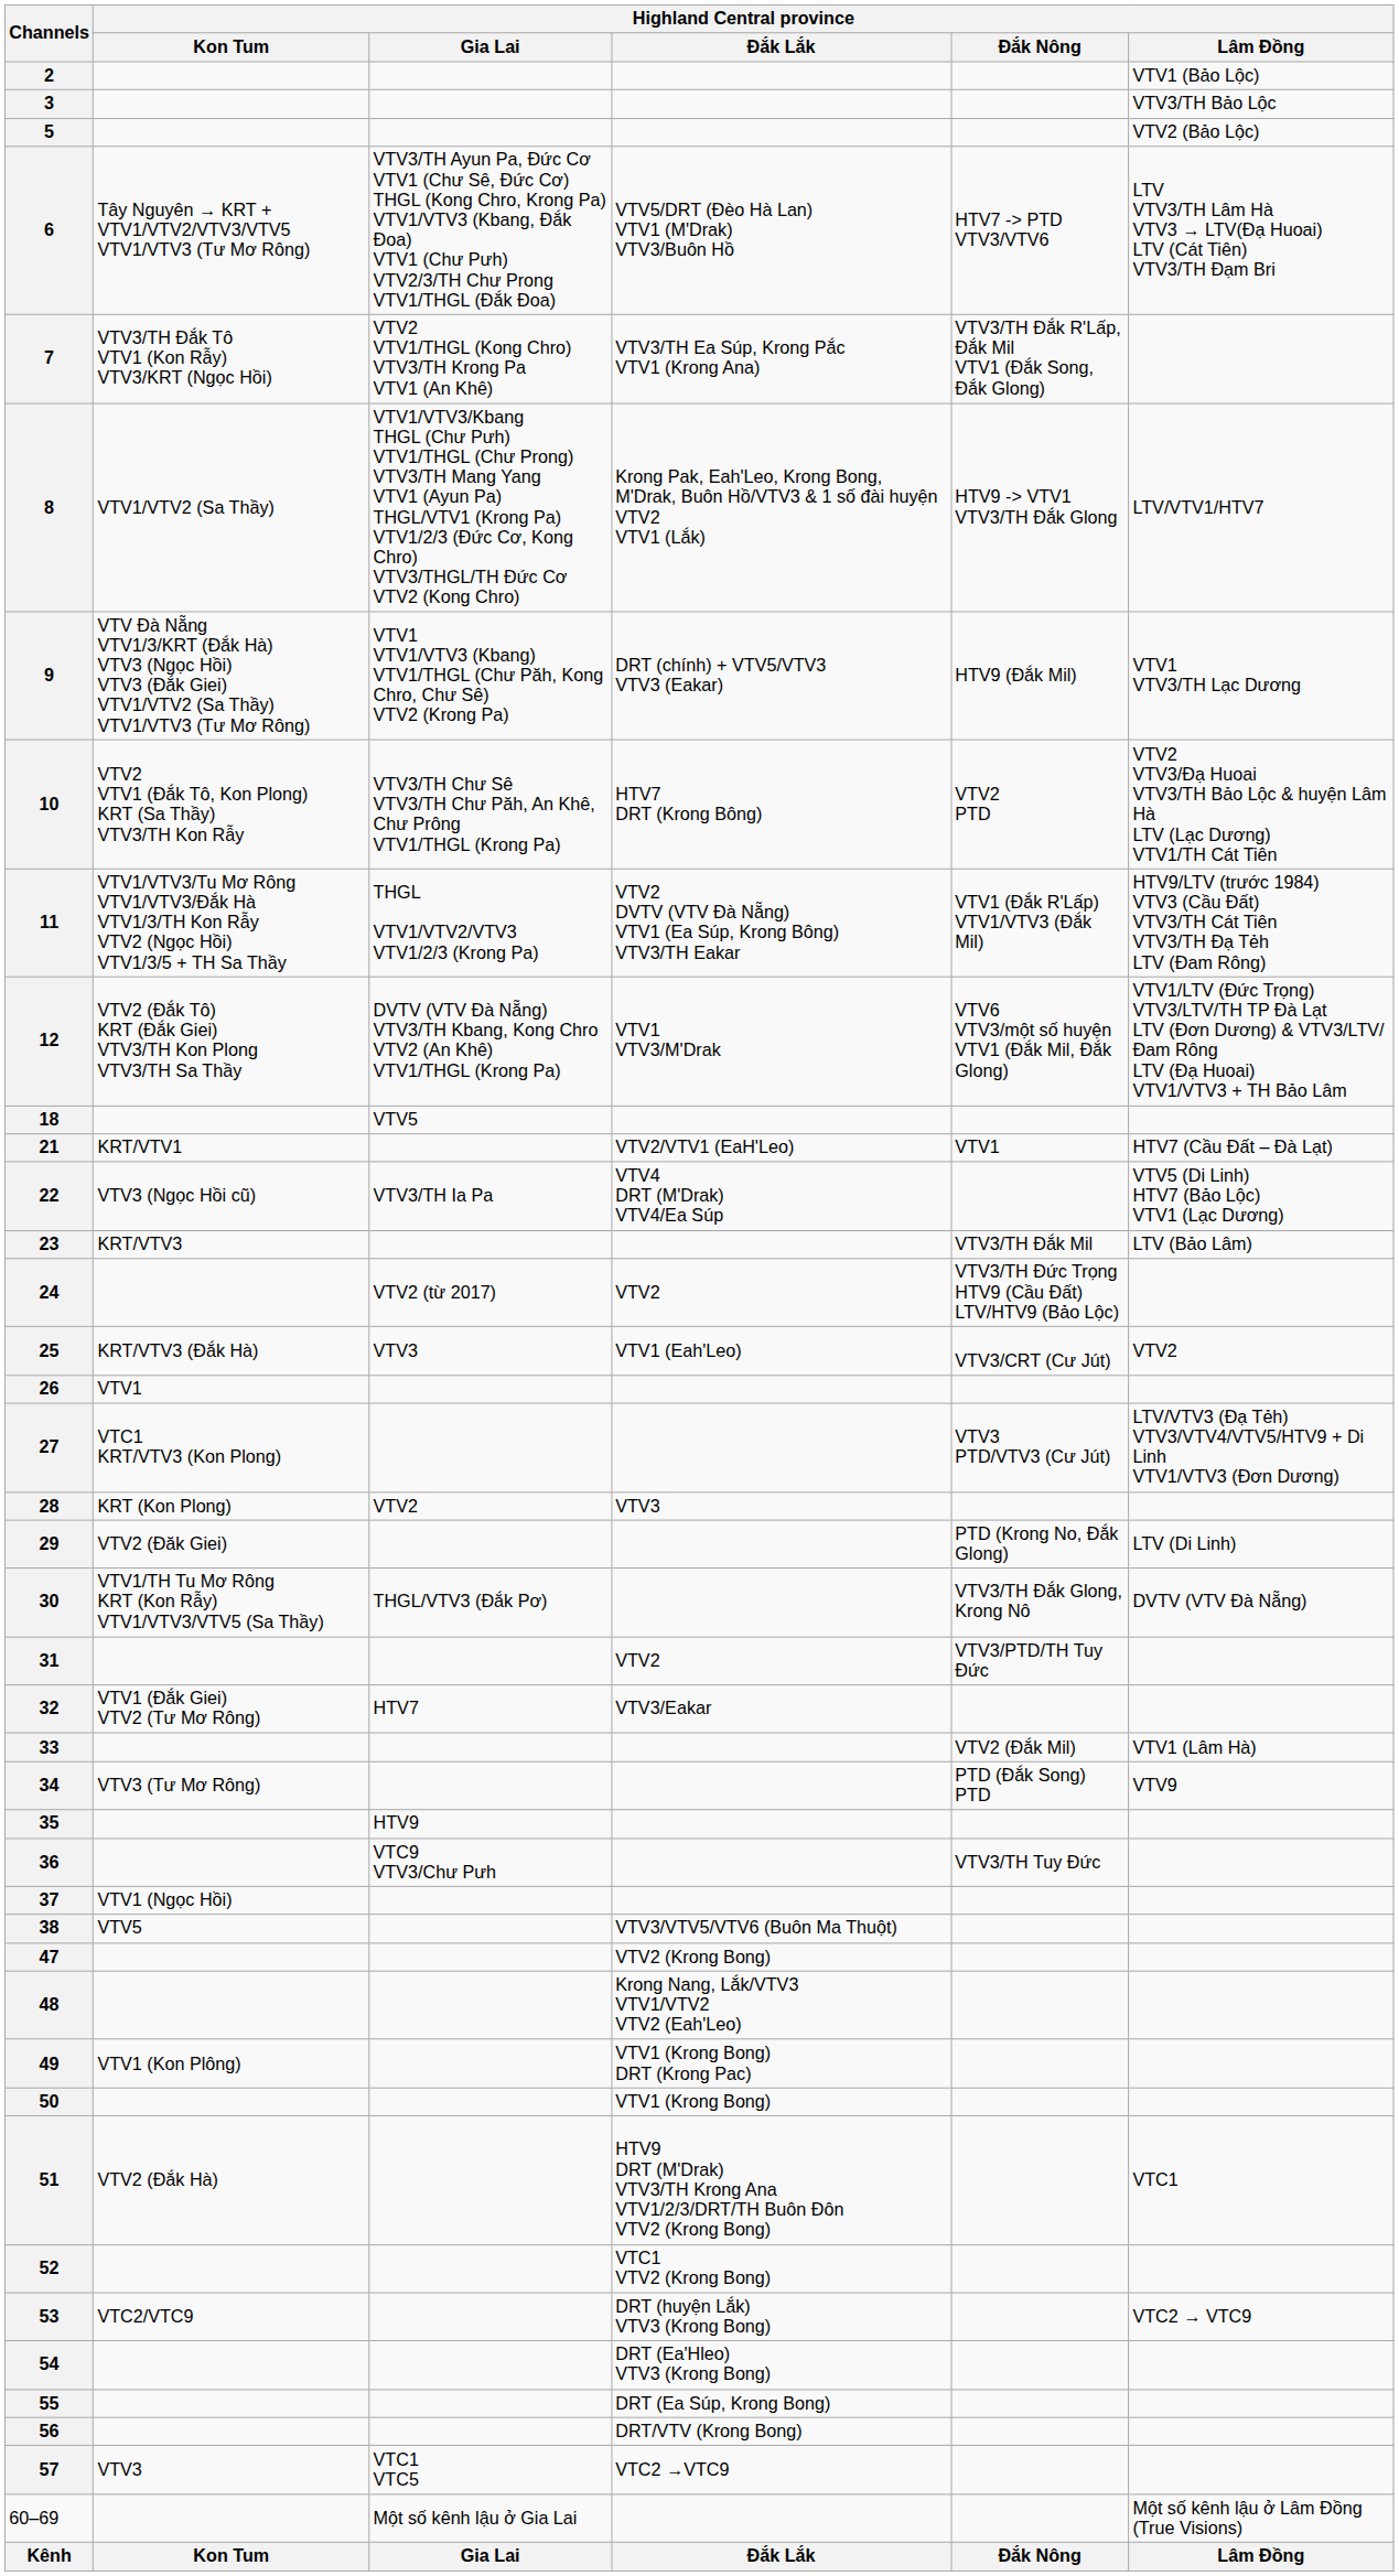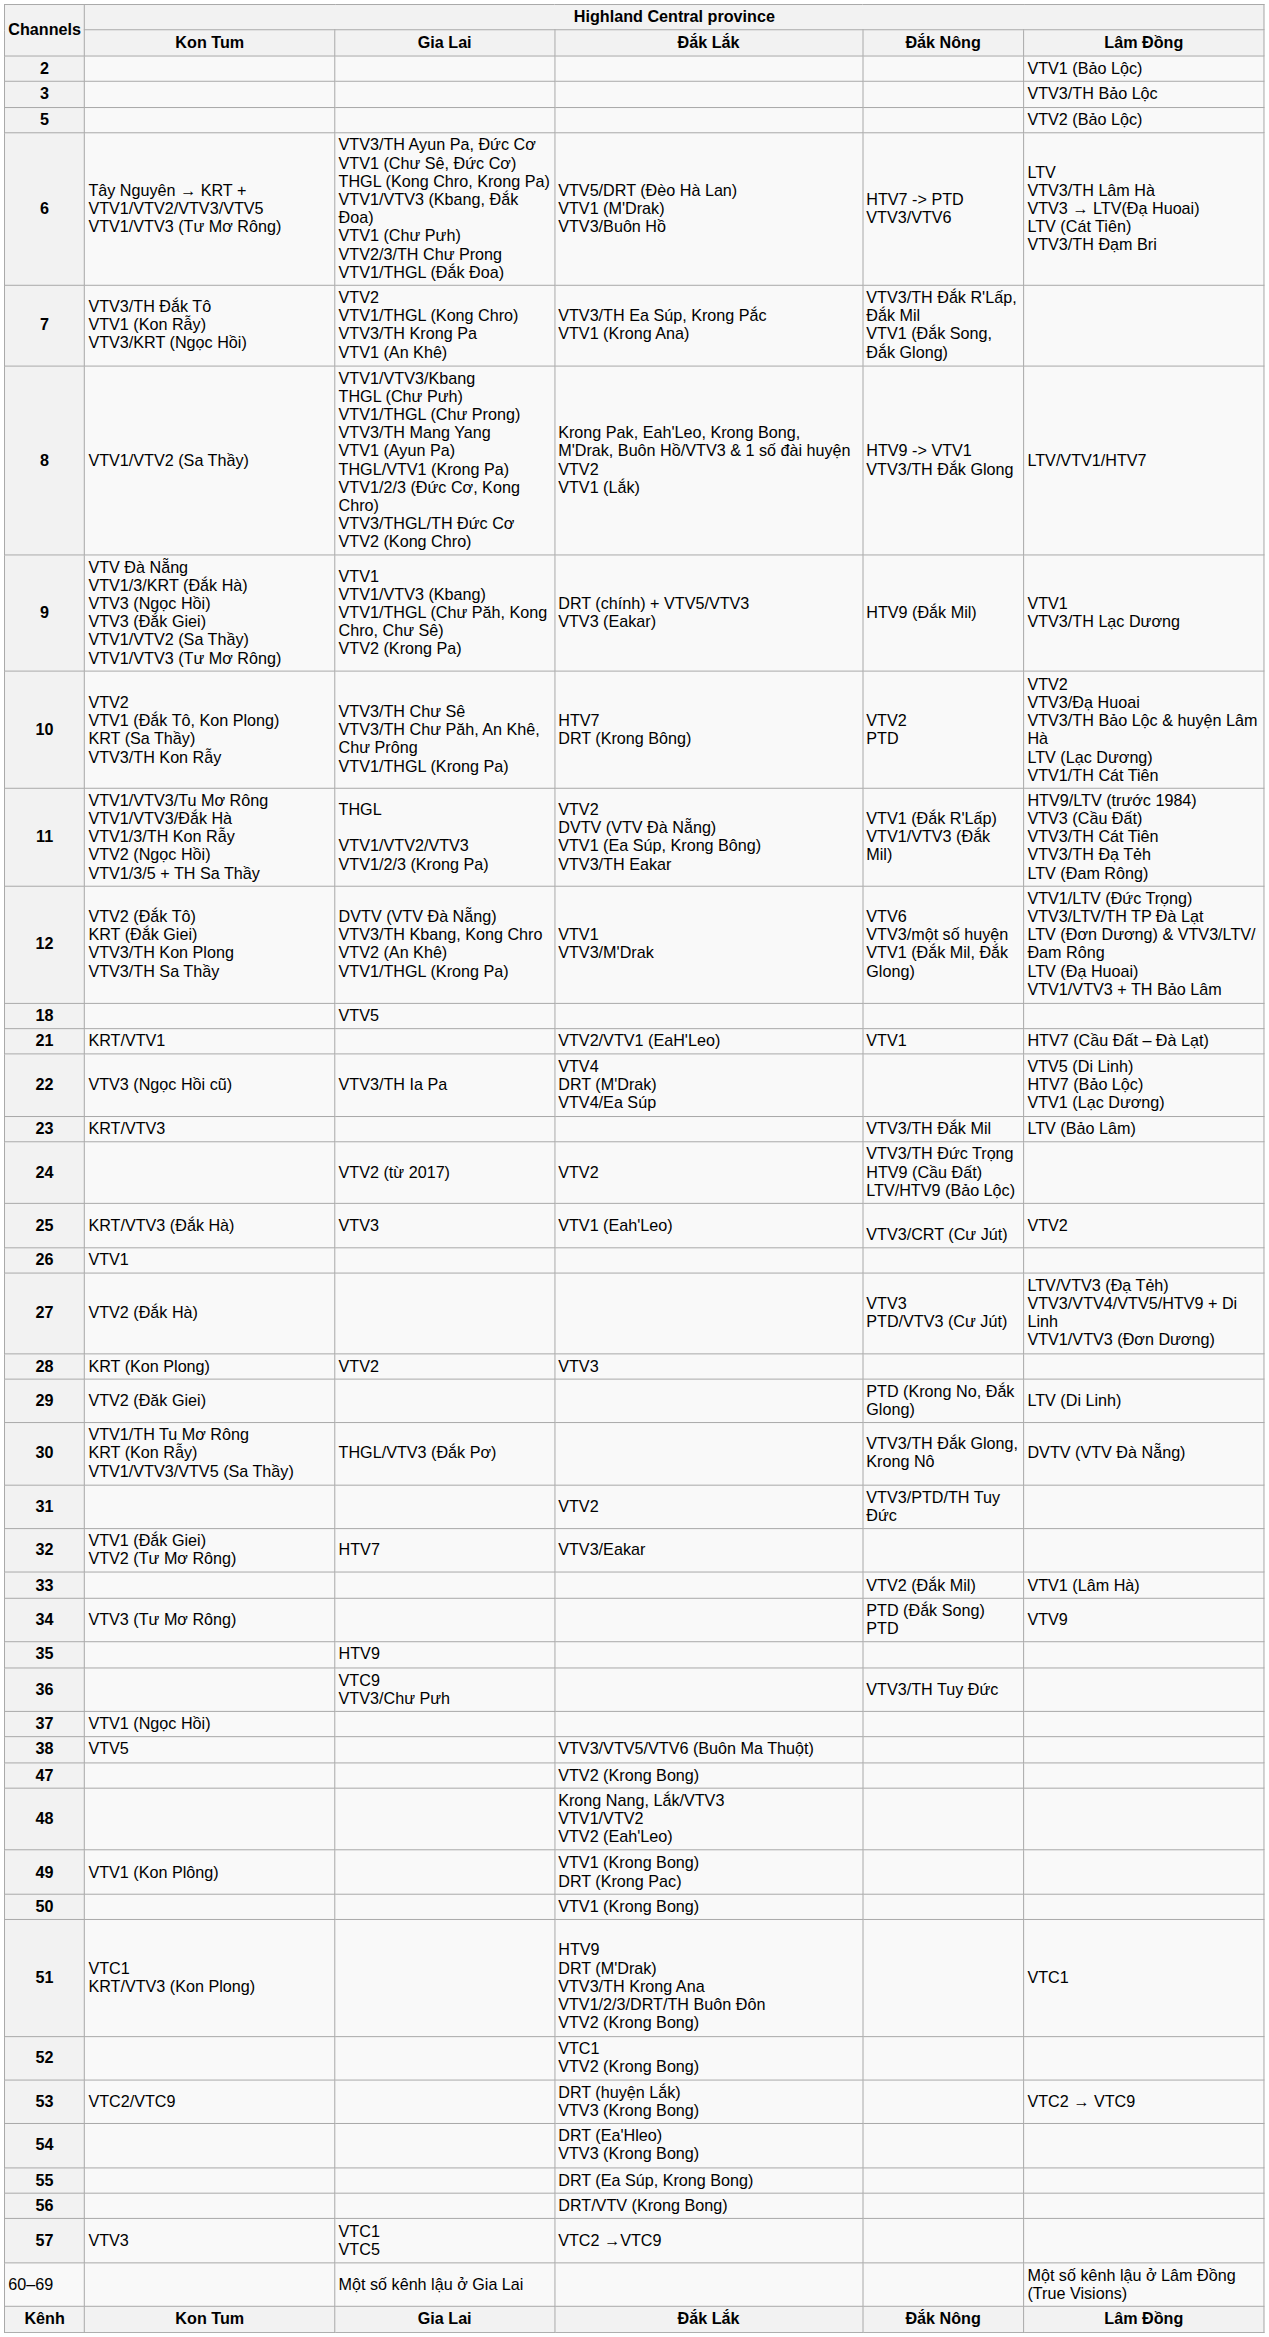27 | Highland Central province / Kon Tum: VTC1 KRT/VTV3 (Kon Plong) -> VTV2 (Đắk Hà)
51 | Highland Central province / Kon Tum: VTV2 (Đắk Hà) -> VTC1 KRT/VTV3 (Kon Plong)
